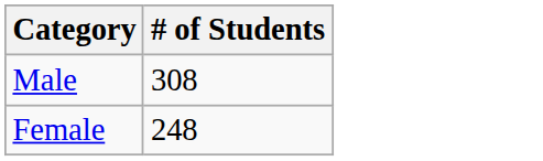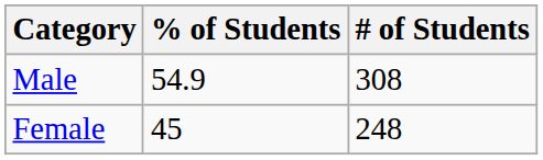+ column: % of Students | 54.9 | 45
